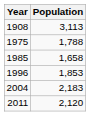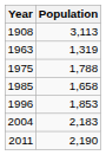+ row: 1963 | 1,319
2011 | Population: 2,120 -> 2,190
